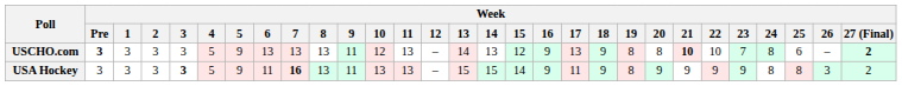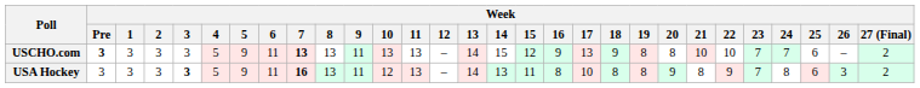USCHO.com | Week / 6: 13 -> 11
USCHO.com | Week / 7: normal -> bold
USCHO.com | Week / 10: 12 -> 13
USCHO.com | Week / 14: 13 -> 15
USCHO.com | Week / 21: bold -> normal
USCHO.com | Week / 24: 8 -> 7
USCHO.com | Week / 27 (Final): bold -> normal
USA Hockey | Week / 10: 13 -> 12
USA Hockey | Week / 13: 15 -> 14
USA Hockey | Week / 14: 15 -> 13
USA Hockey | Week / 15: 14 -> 11
USA Hockey | Week / 16: 9 -> 8
USA Hockey | Week / 17: 11 -> 10
USA Hockey | Week / 18: 9 -> 8
USA Hockey | Week / 21: 9 -> 8
USA Hockey | Week / 23: 9 -> 7
USA Hockey | Week / 25: 8 -> 6
